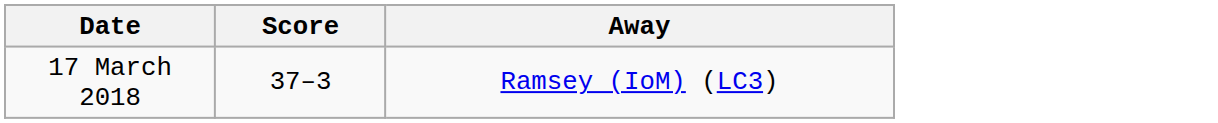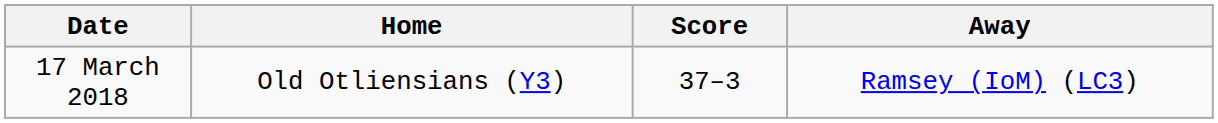+ column: Home | Old Otliensians (Y3)
